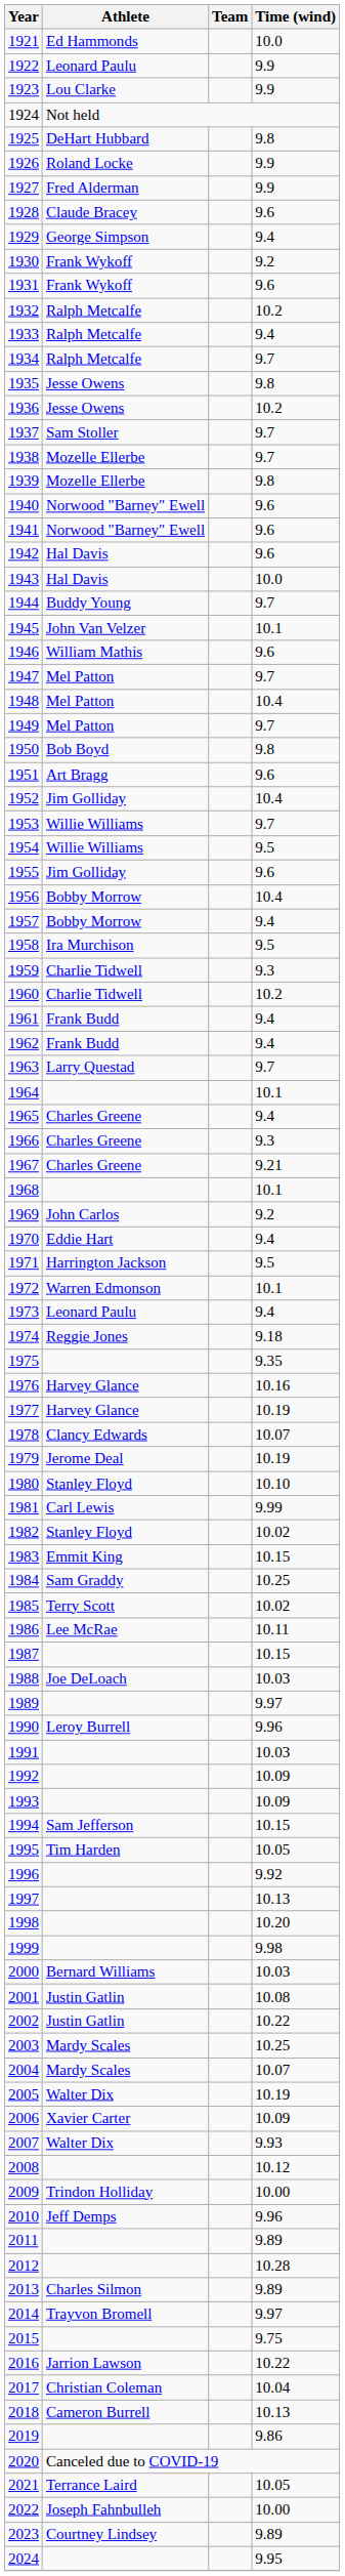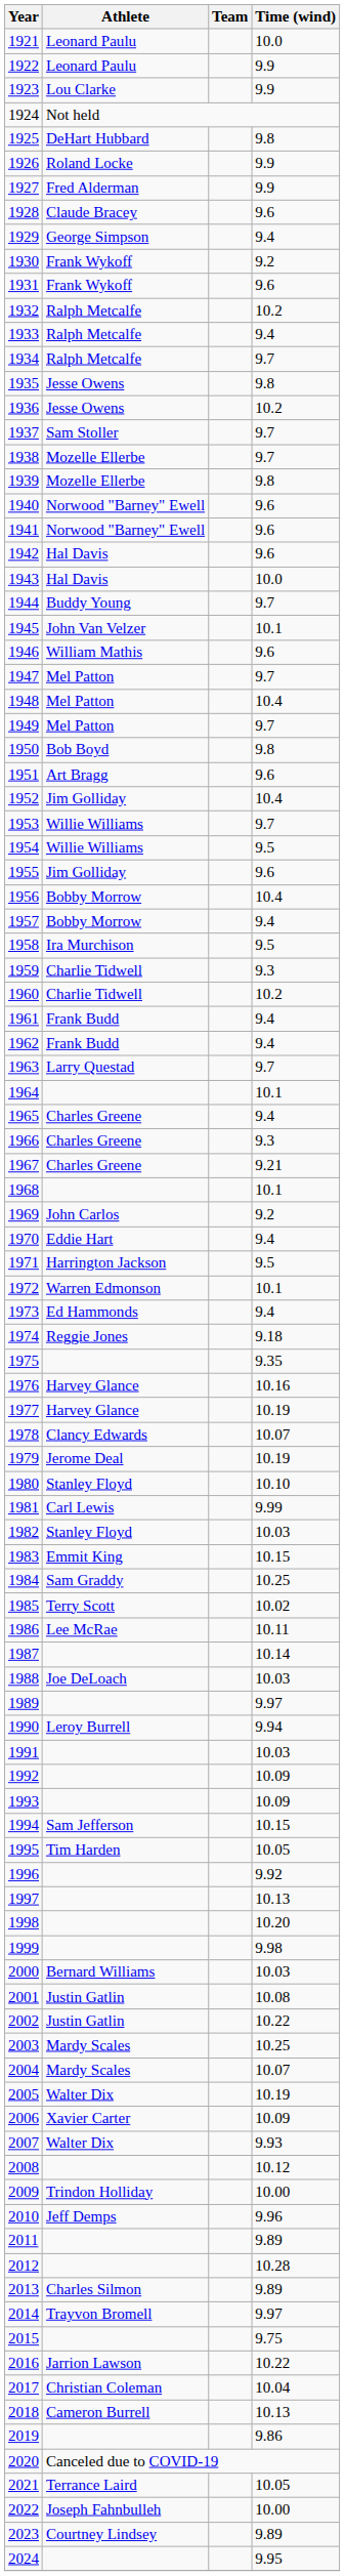1921 | Athlete: Ed Hammonds -> Leonard Paulu
1973 | Athlete: Leonard Paulu -> Ed Hammonds
1982 | Time (wind): 10.02 -> 10.03
1987 | Time (wind): 10.15 -> 10.14
1990 | Time (wind): 9.96 -> 9.94
